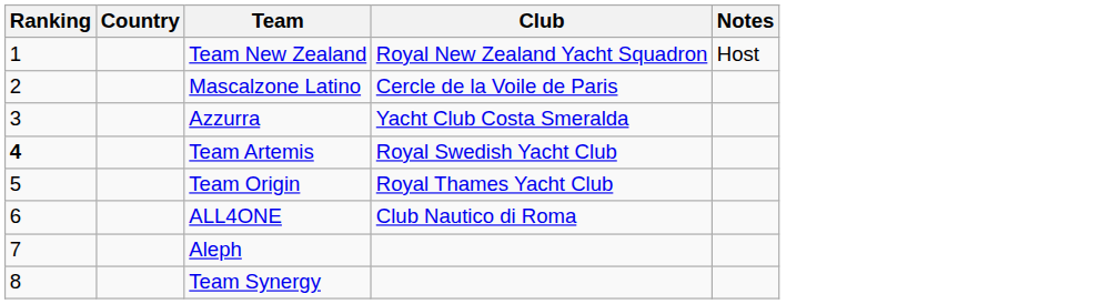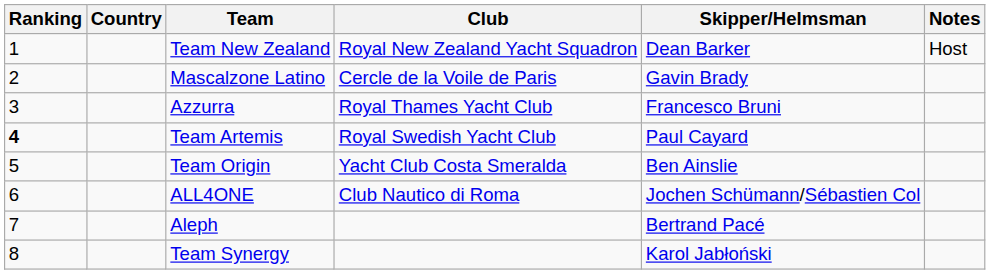+ column: Skipper/Helmsman | Dean Barker | Gavin Brady | Francesco Bruni | Paul Cayard | Ben Ainslie | Jochen Schümann/Sébastien Col | Bertrand Pacé | Karol Jabłoński
Azzurra | Club: Yacht Club Costa Smeralda -> Royal Thames Yacht Club
Team Origin | Club: Royal Thames Yacht Club -> Yacht Club Costa Smeralda
